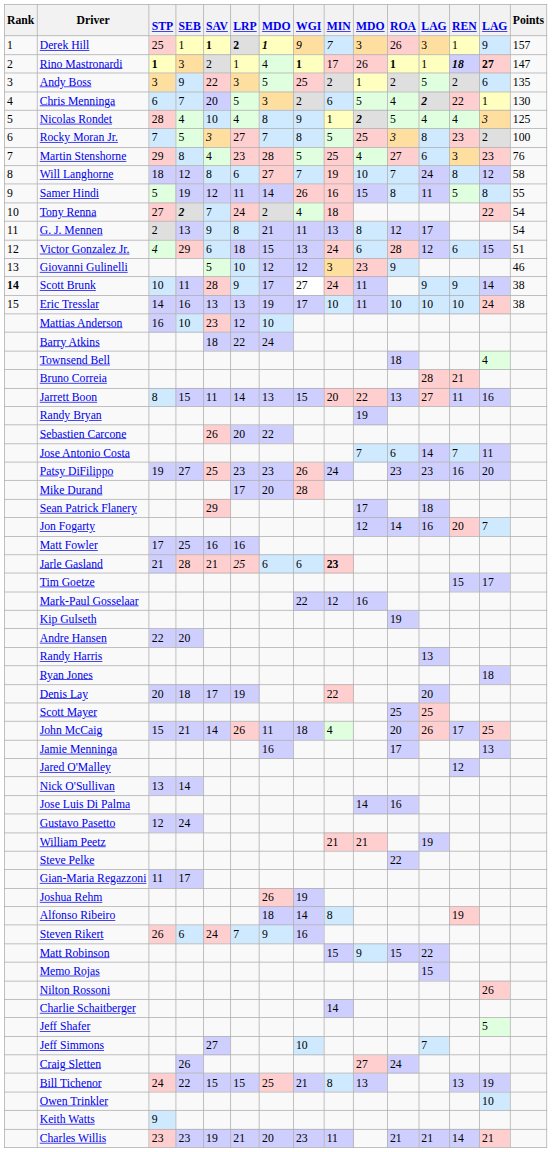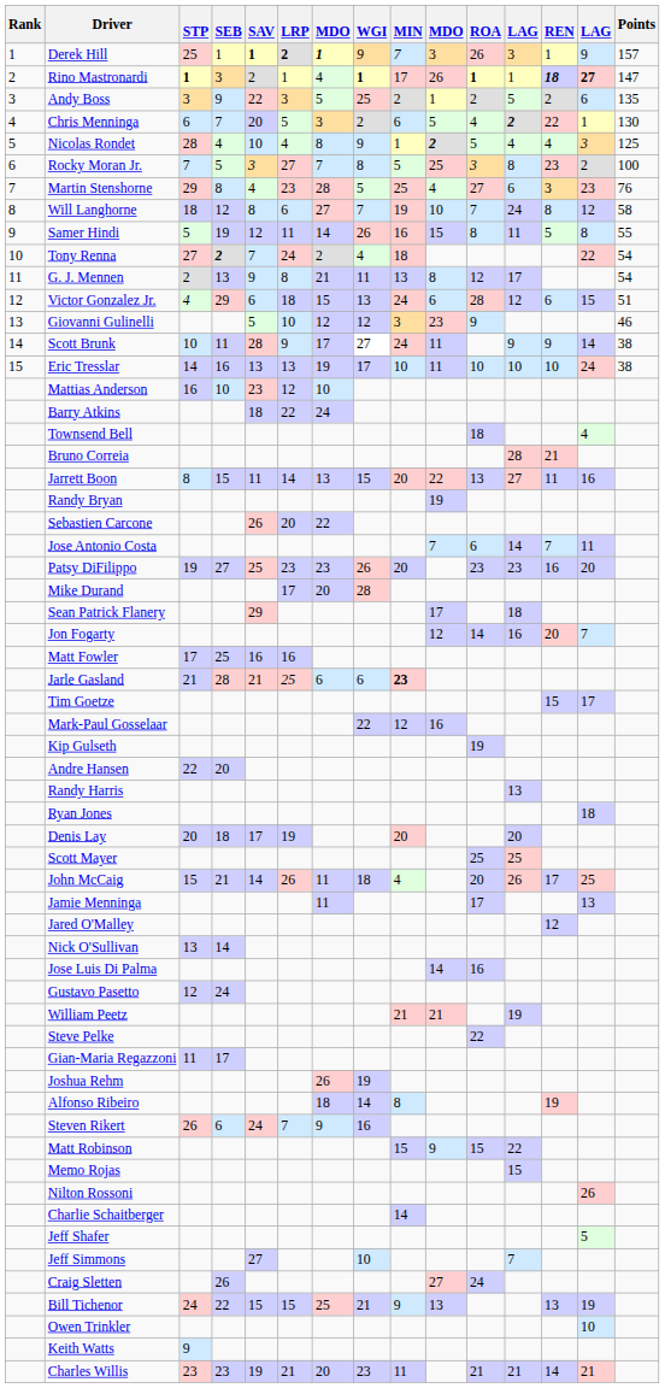Scott Brunk | Rank: bold -> normal
Patsy DiFilippo | MIN: 24 -> 20
Denis Lay | MIN: 22 -> 20
Jamie Menninga | column 7: 16 -> 11
Bill Tichenor | MIN: 8 -> 9
